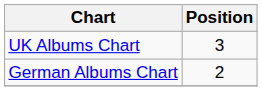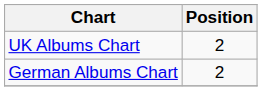UK Albums Chart | Position: 3 -> 2
